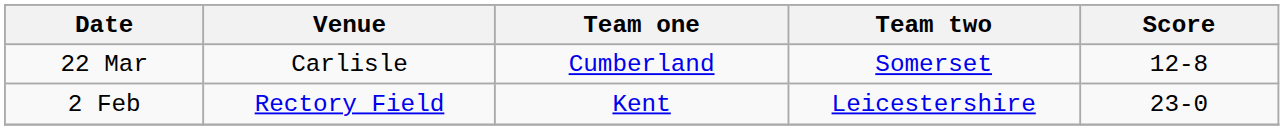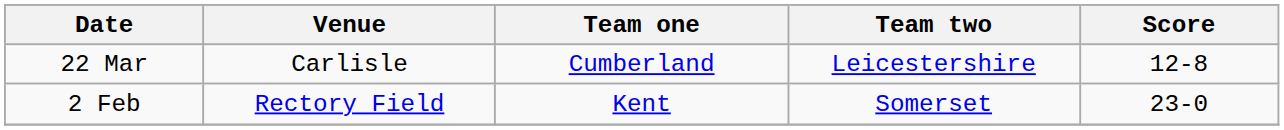22 Mar | Team two: Somerset -> Leicestershire
2 Feb | Team two: Leicestershire -> Somerset
